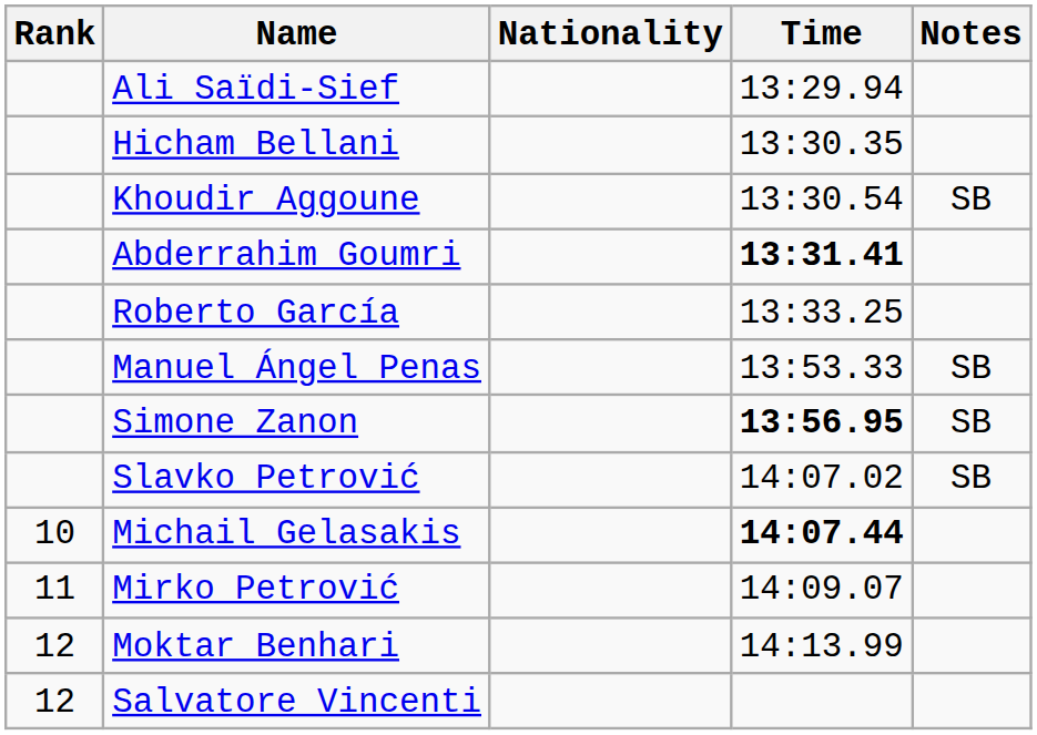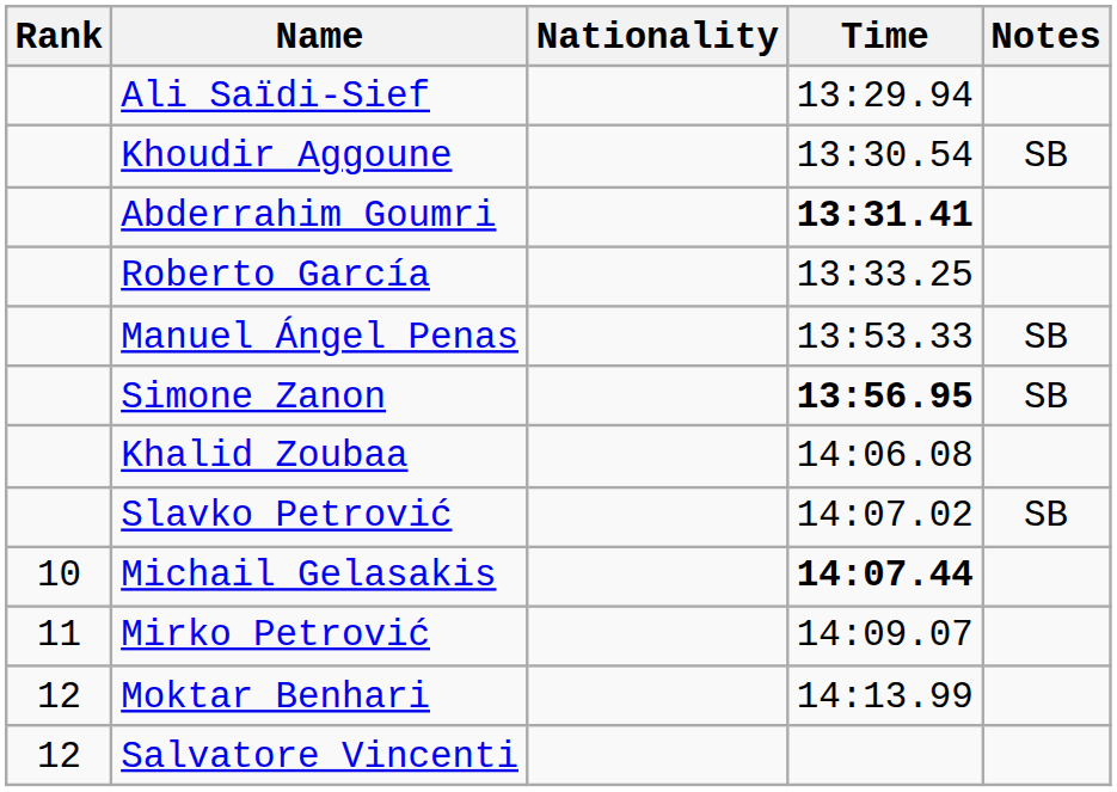- row: Hicham Bellani | 13:30.35
+ row: Khalid Zoubaa | 14:06.08
